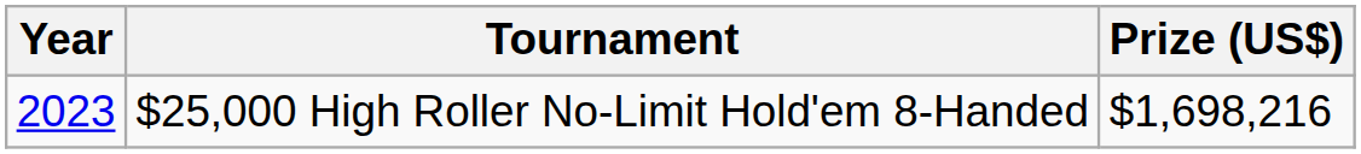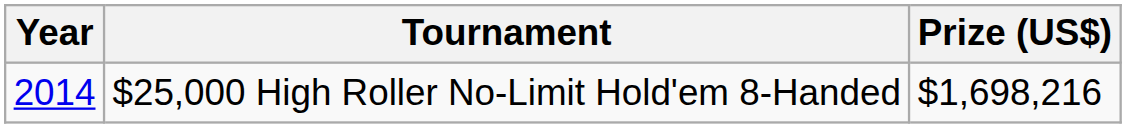$25,000 High Roller No-Limit Hold'em 8-Handed | Year: 2023 -> 2014
